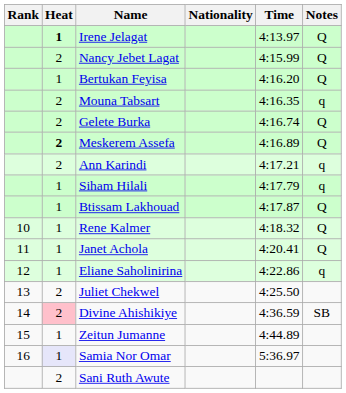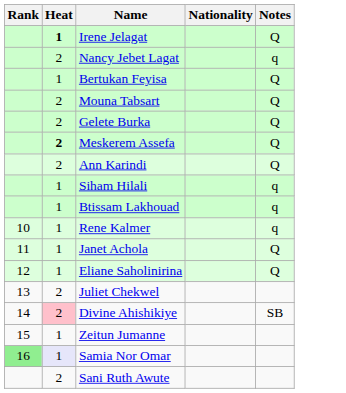- column: Time | 4:13.97 | 4:15.99 | 4:16.20 | 4:16.35 | 4:16.74 | 4:16.89 | 4:17.21 | 4:17.79 | 4:17.87 | 4:18.32 | 4:20.41 | 4:22.86 | 4:25.50 | 4:36.59 | 4:44.89 | 5:36.97
Nancy Jebet Lagat | Notes: Q -> q
Mouna Tabsart | Notes: q -> Q
Ann Karindi | Notes: q -> Q
Btissam Lakhouad | Notes: Q -> q
Rene Kalmer | Notes: Q -> q
Eliane Saholinirina | Notes: q -> Q
Samia Nor Omar | Rank: no background -> lightgreen background
